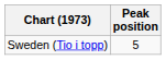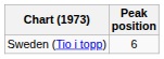Sweden (Tio i topp) | Peak position: 5 -> 6
